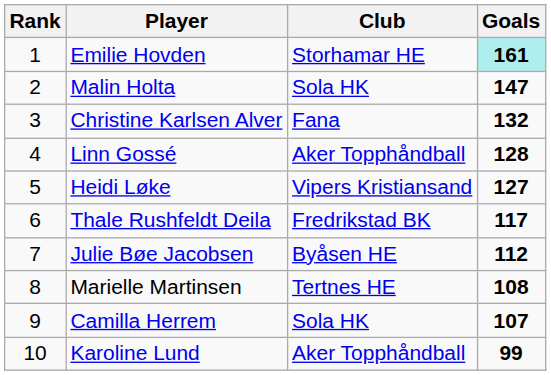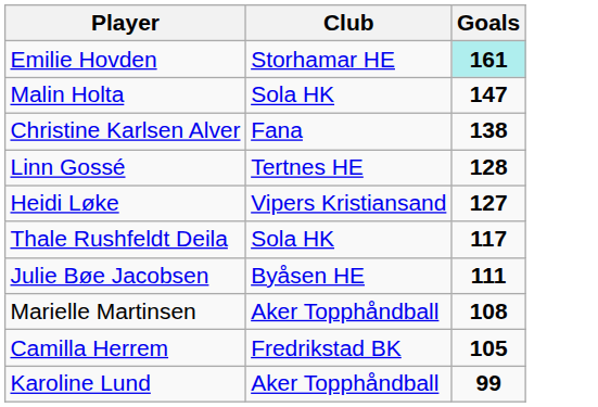- column: Rank | 1 | 2 | 3 | 4 | 5 | 6 | 7 | 8 | 9 | 10
Christine Karlsen Alver | Goals: 132 -> 138
Linn Gossé | Club: Aker Topphåndball -> Tertnes HE
Thale Rushfeldt Deila | Club: Fredrikstad BK -> Sola HK
Julie Bøe Jacobsen | Goals: 112 -> 111
Marielle Martinsen | Club: Tertnes HE -> Aker Topphåndball
Camilla Herrem | Club: Sola HK -> Fredrikstad BK
Camilla Herrem | Goals: 107 -> 105
